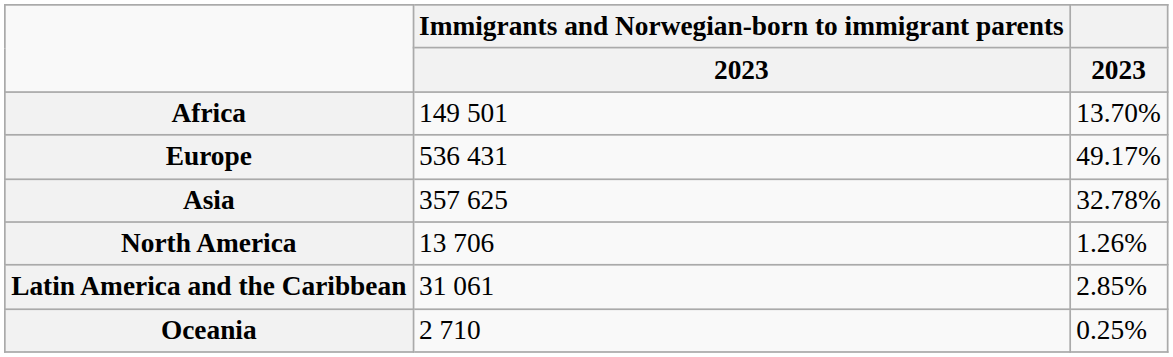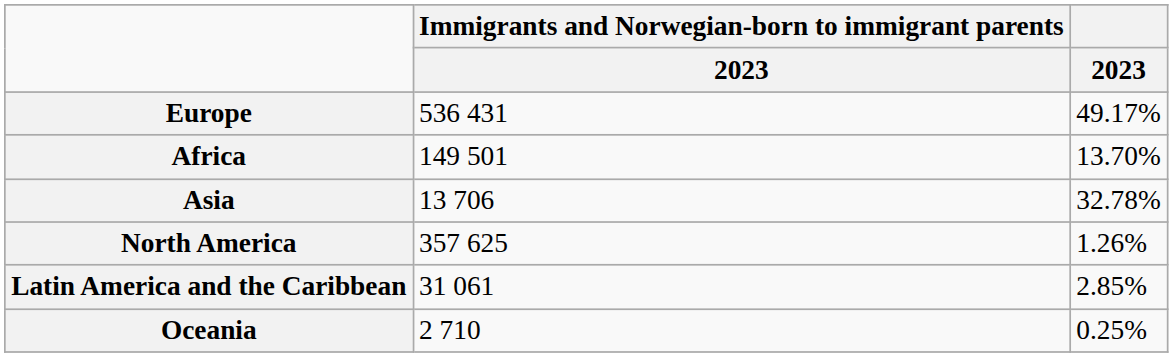rows swapped: Europe <-> Africa
Asia | Immigrants and Norwegian-born to immigrant parents / 2023: 357 625 -> 13 706
North America | Immigrants and Norwegian-born to immigrant parents / 2023: 13 706 -> 357 625
